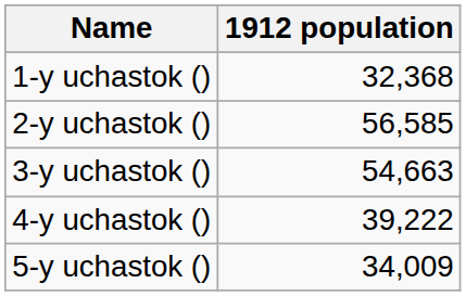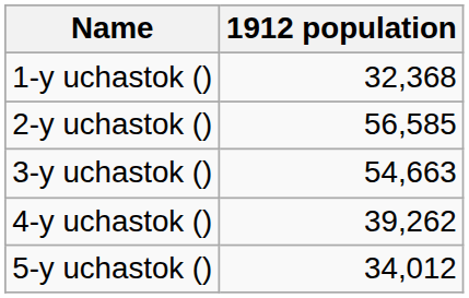4-y uchastok () | 1912 population: 39,222 -> 39,262
5-y uchastok () | 1912 population: 34,009 -> 34,012
